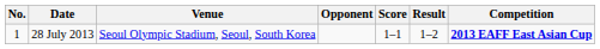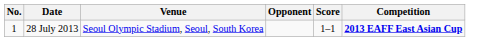- column: Result | 1–2
